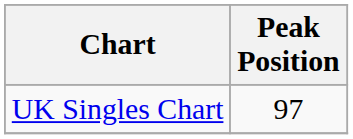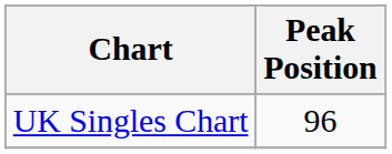UK Singles Chart | Peak Position: 97 -> 96
